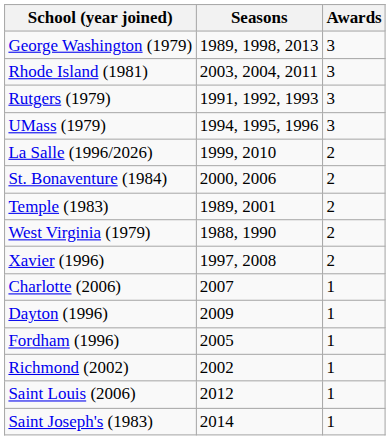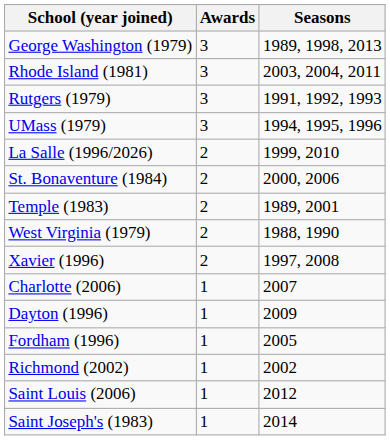columns swapped: Awards <-> Seasons
